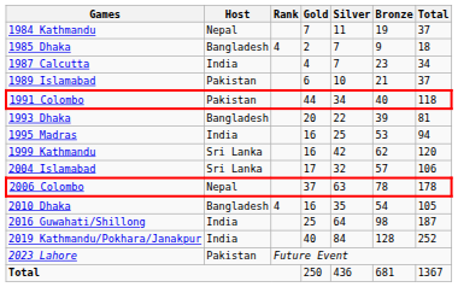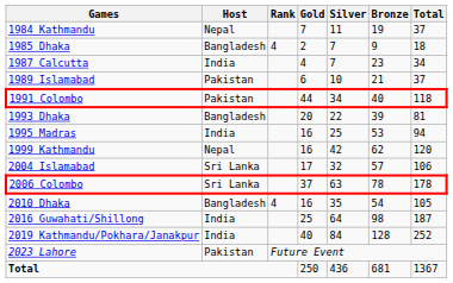1999 Kathmandu | Host: Sri Lanka -> Nepal
2006 Colombo | Host: Nepal -> Sri Lanka
